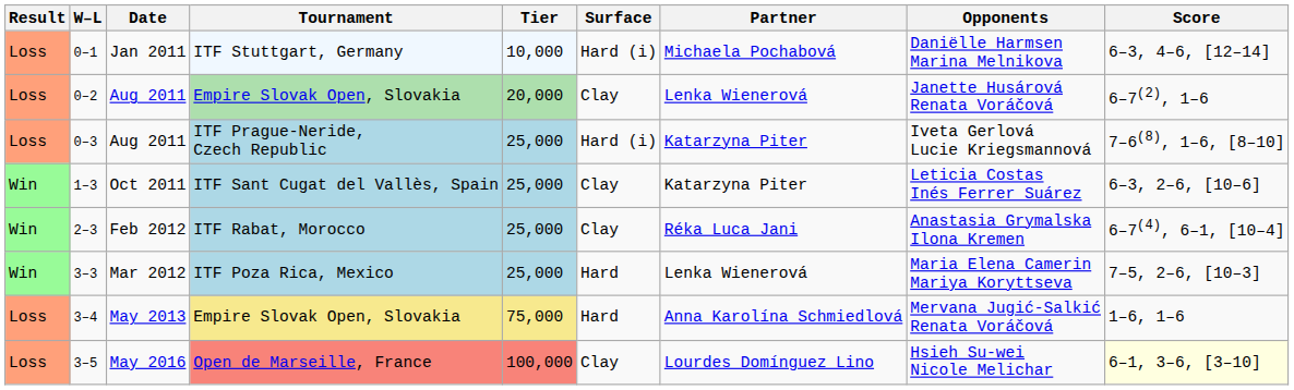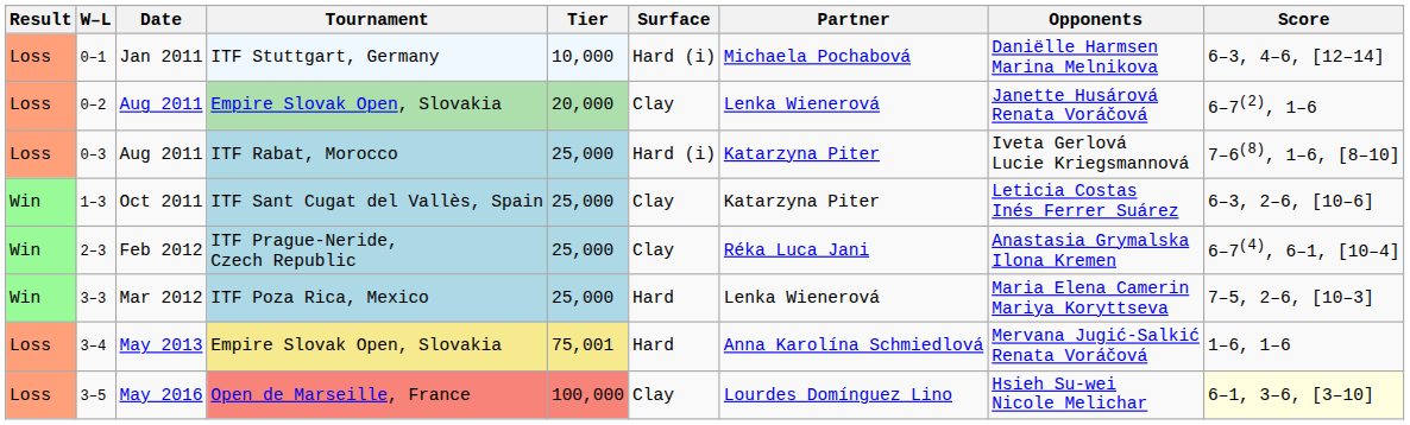0–3 | Tournament: ITF Prague-Neride, Czech Republic -> ITF Rabat, Morocco
2–3 | Tournament: ITF Rabat, Morocco -> ITF Prague-Neride, Czech Republic
3–4 | Tier: 75,000 -> 75,001
